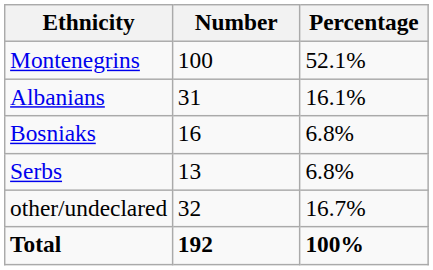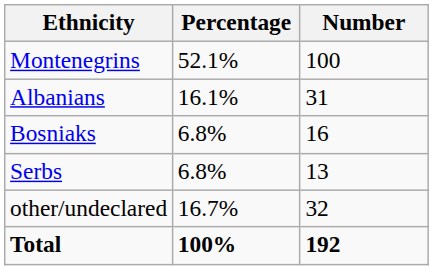columns swapped: Number <-> Percentage
